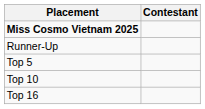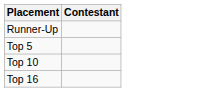- row: Miss Cosmo Vietnam 2025
